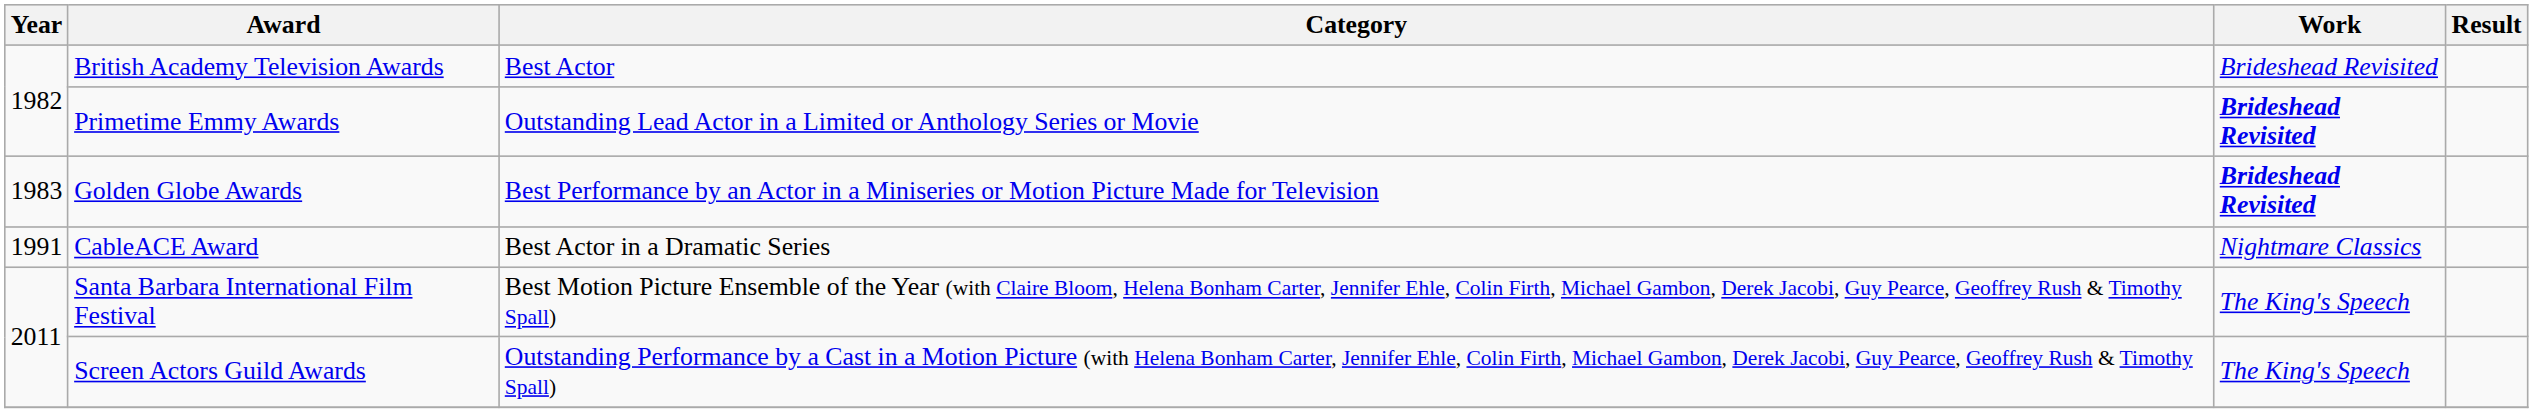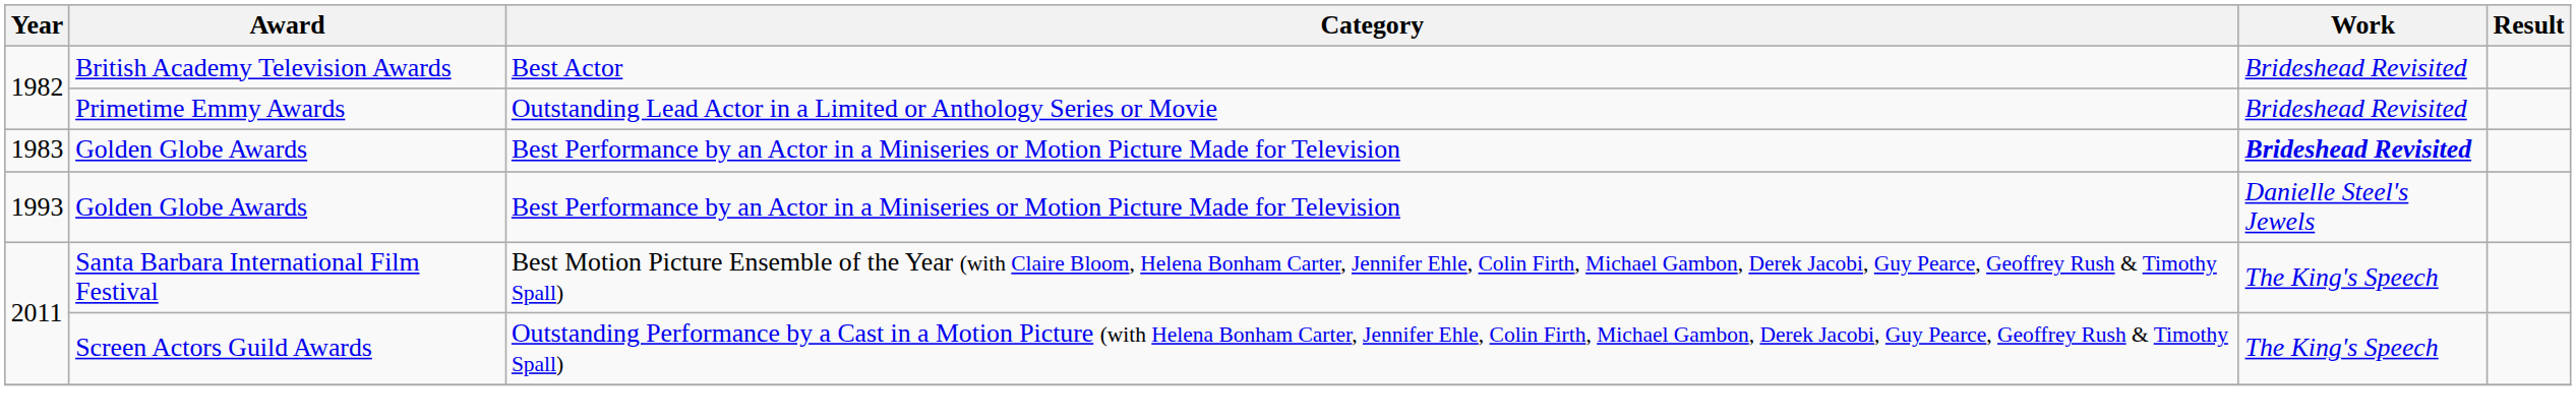Primetime Emmy Awards | Work: bold -> normal
- row: 1991 | CableACE Award | Best Actor in a Dramatic Series | Nightmare Classics
+ row: 1993 | Golden Globe Awards | Best Performance by an Actor in a Miniseries or Motion Picture Made for Television | Danielle Steel's Jewels
